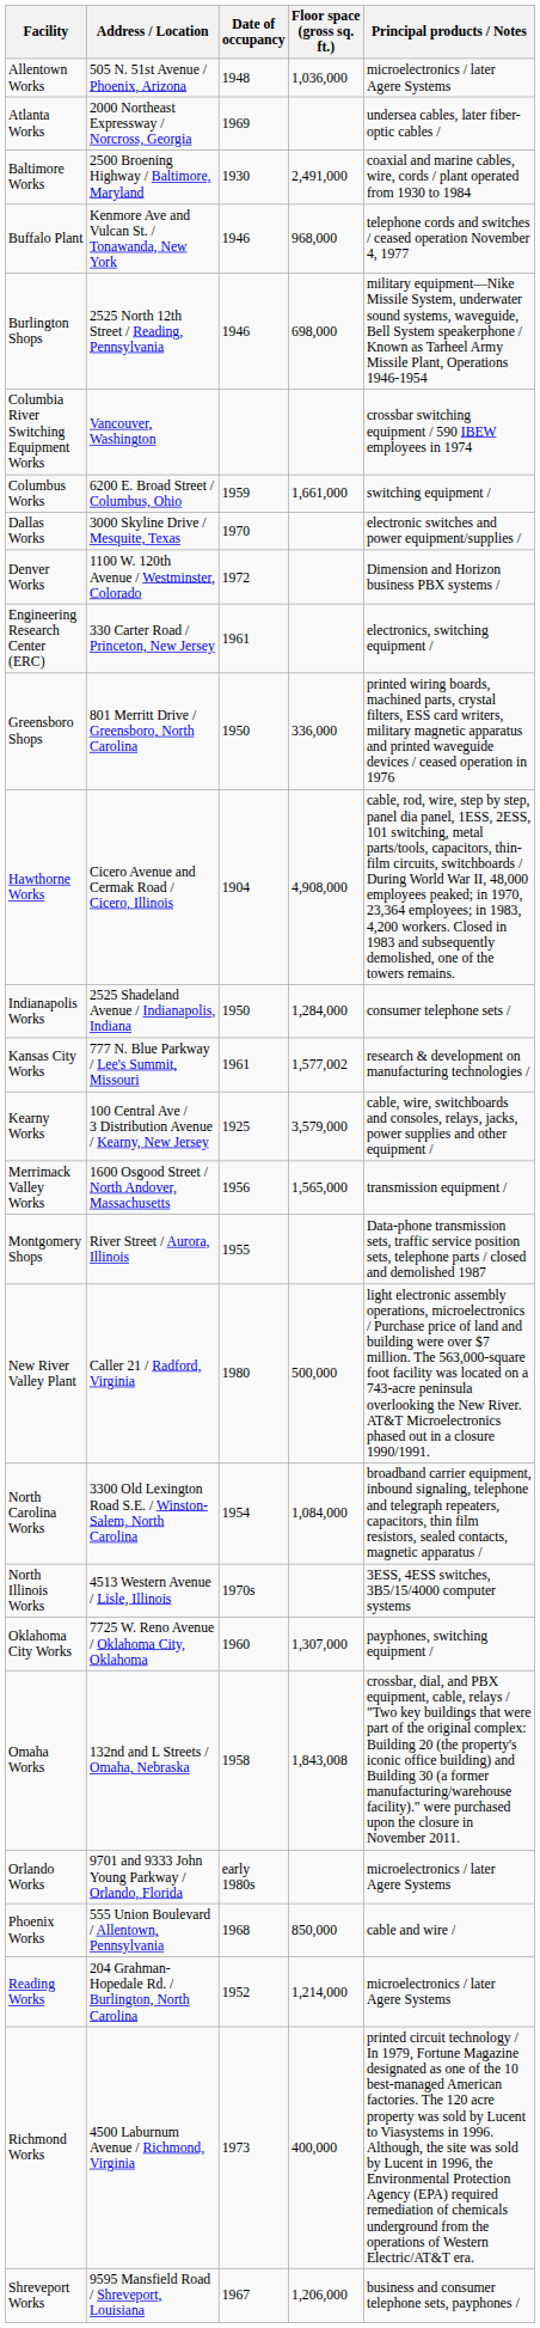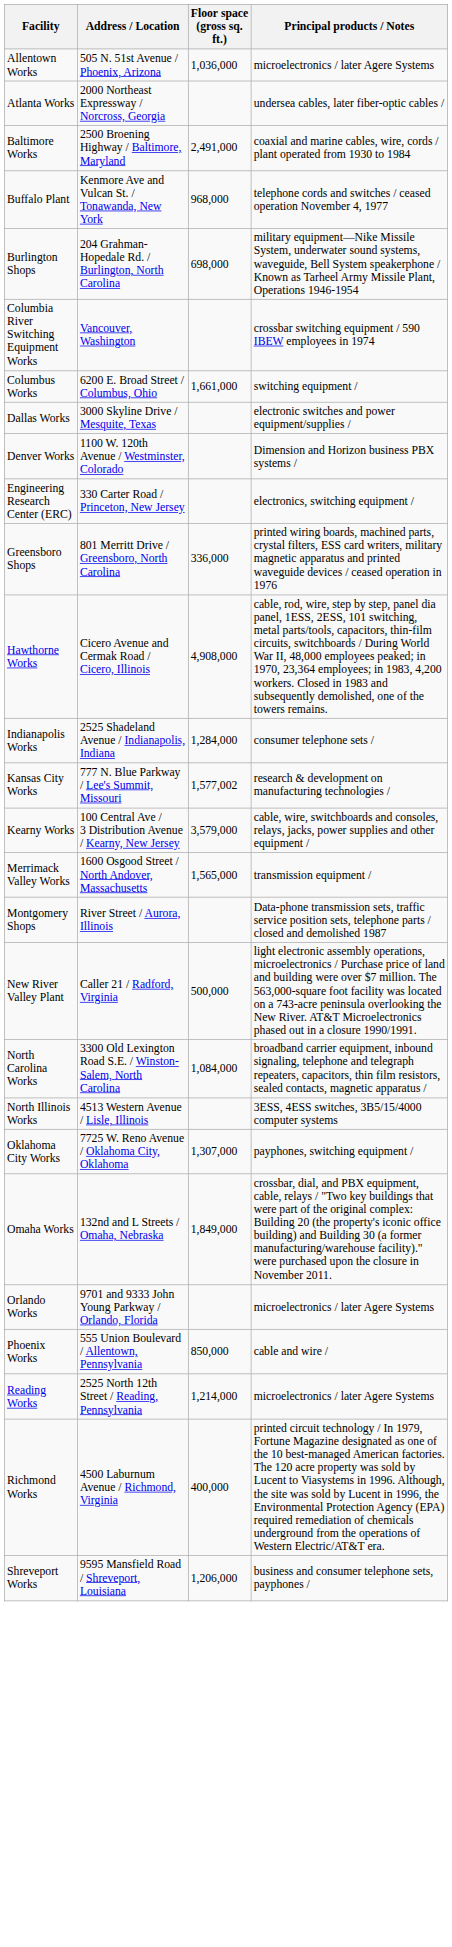- column: Date of occupancy | 1948 | 1969 | 1930 | 1946 | 1946 | 1959 | 1970 | 1972 | 1961 | 1950 | 1904 | 1950 | 1961 | 1925 | 1956 | 1955 | 1980 | 1954 | 1970s | 1960 | 1958 | early 1980s | 1968 | 1952 | 1973 | 1967
Burlington Shops | Address / Location: 2525 North 12th Street / Reading, Pennsylvania -> 204 Grahman-Hopedale Rd. / Burlington, North Carolina
Omaha Works | Floor space (gross sq. ft.): 1,843,008 -> 1,849,000
Reading Works | Address / Location: 204 Grahman-Hopedale Rd. / Burlington, North Carolina -> 2525 North 12th Street / Reading, Pennsylvania
